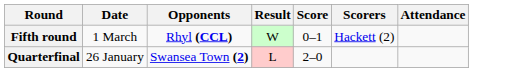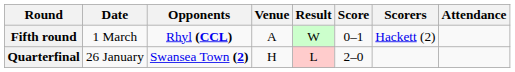+ column: Venue | A | H
